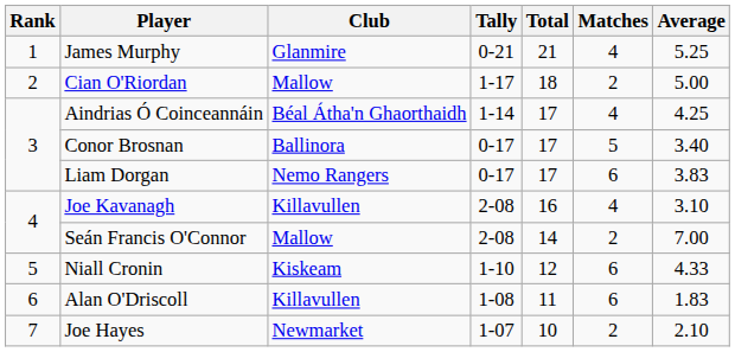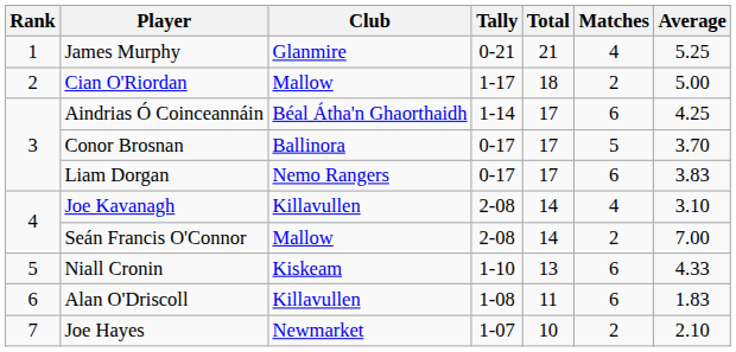Aindrias Ó Coinceannáin | Matches: 4 -> 6
Conor Brosnan | Average: 3.40 -> 3.70
Joe Kavanagh | Total: 16 -> 14
Niall Cronin | Total: 12 -> 13
